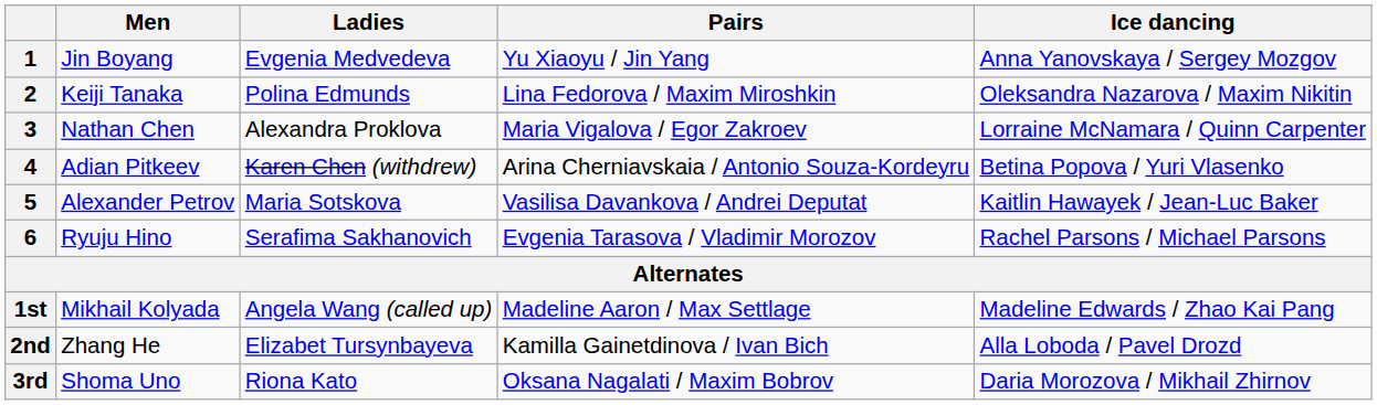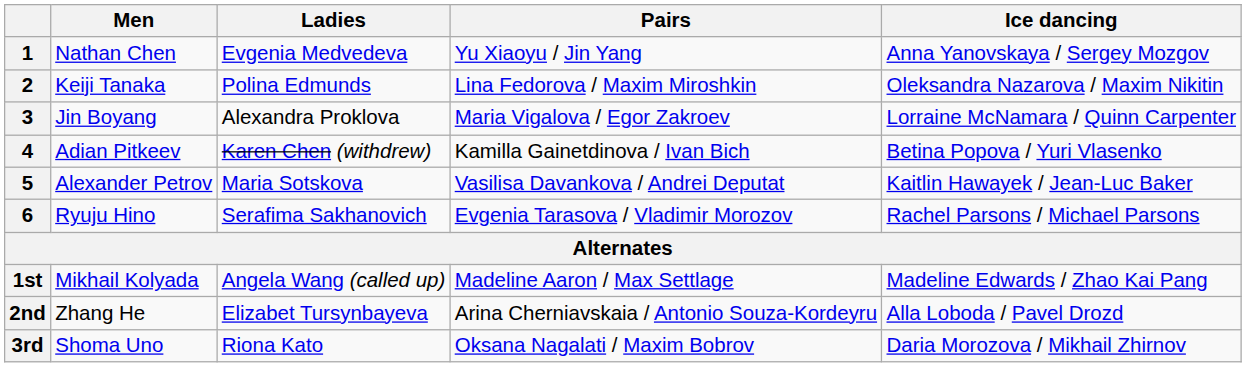1 | Men: Jin Boyang -> Nathan Chen
3 | Men: Nathan Chen -> Jin Boyang
4 | Pairs: Arina Cherniavskaia / Antonio Souza-Kordeyru -> Kamilla Gainetdinova / Ivan Bich
2nd | Pairs: Kamilla Gainetdinova / Ivan Bich -> Arina Cherniavskaia / Antonio Souza-Kordeyru
